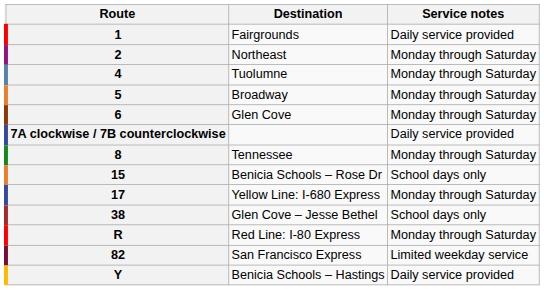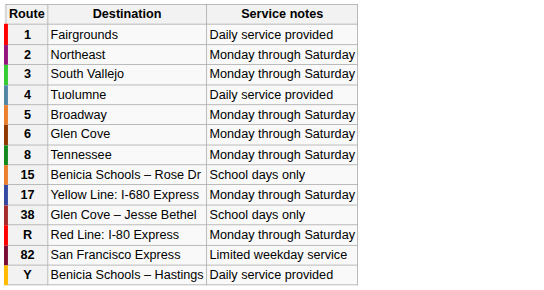+ row: 3 | South Vallejo | Monday through Saturday
4 | Service notes: Monday through Saturday -> Daily service provided
- row: 7A clockwise / 7B counterclockwise | Daily service provided
